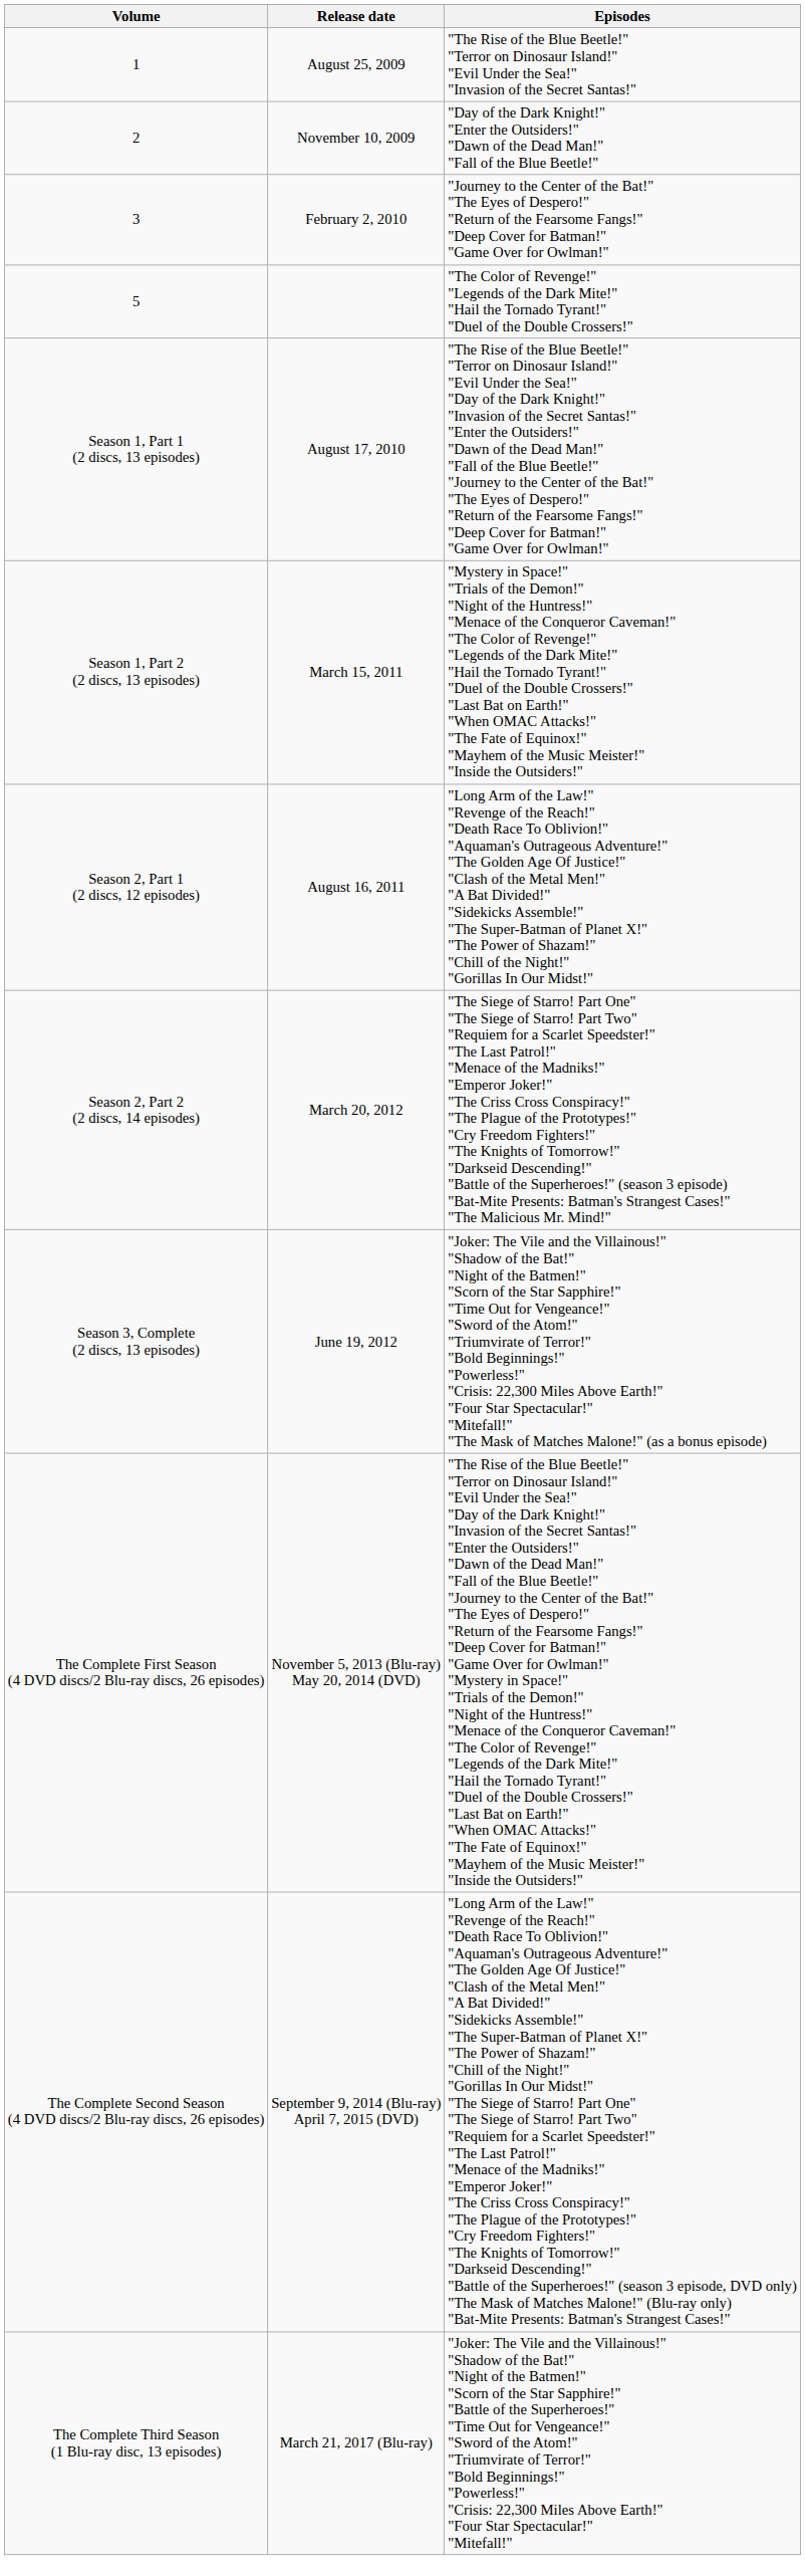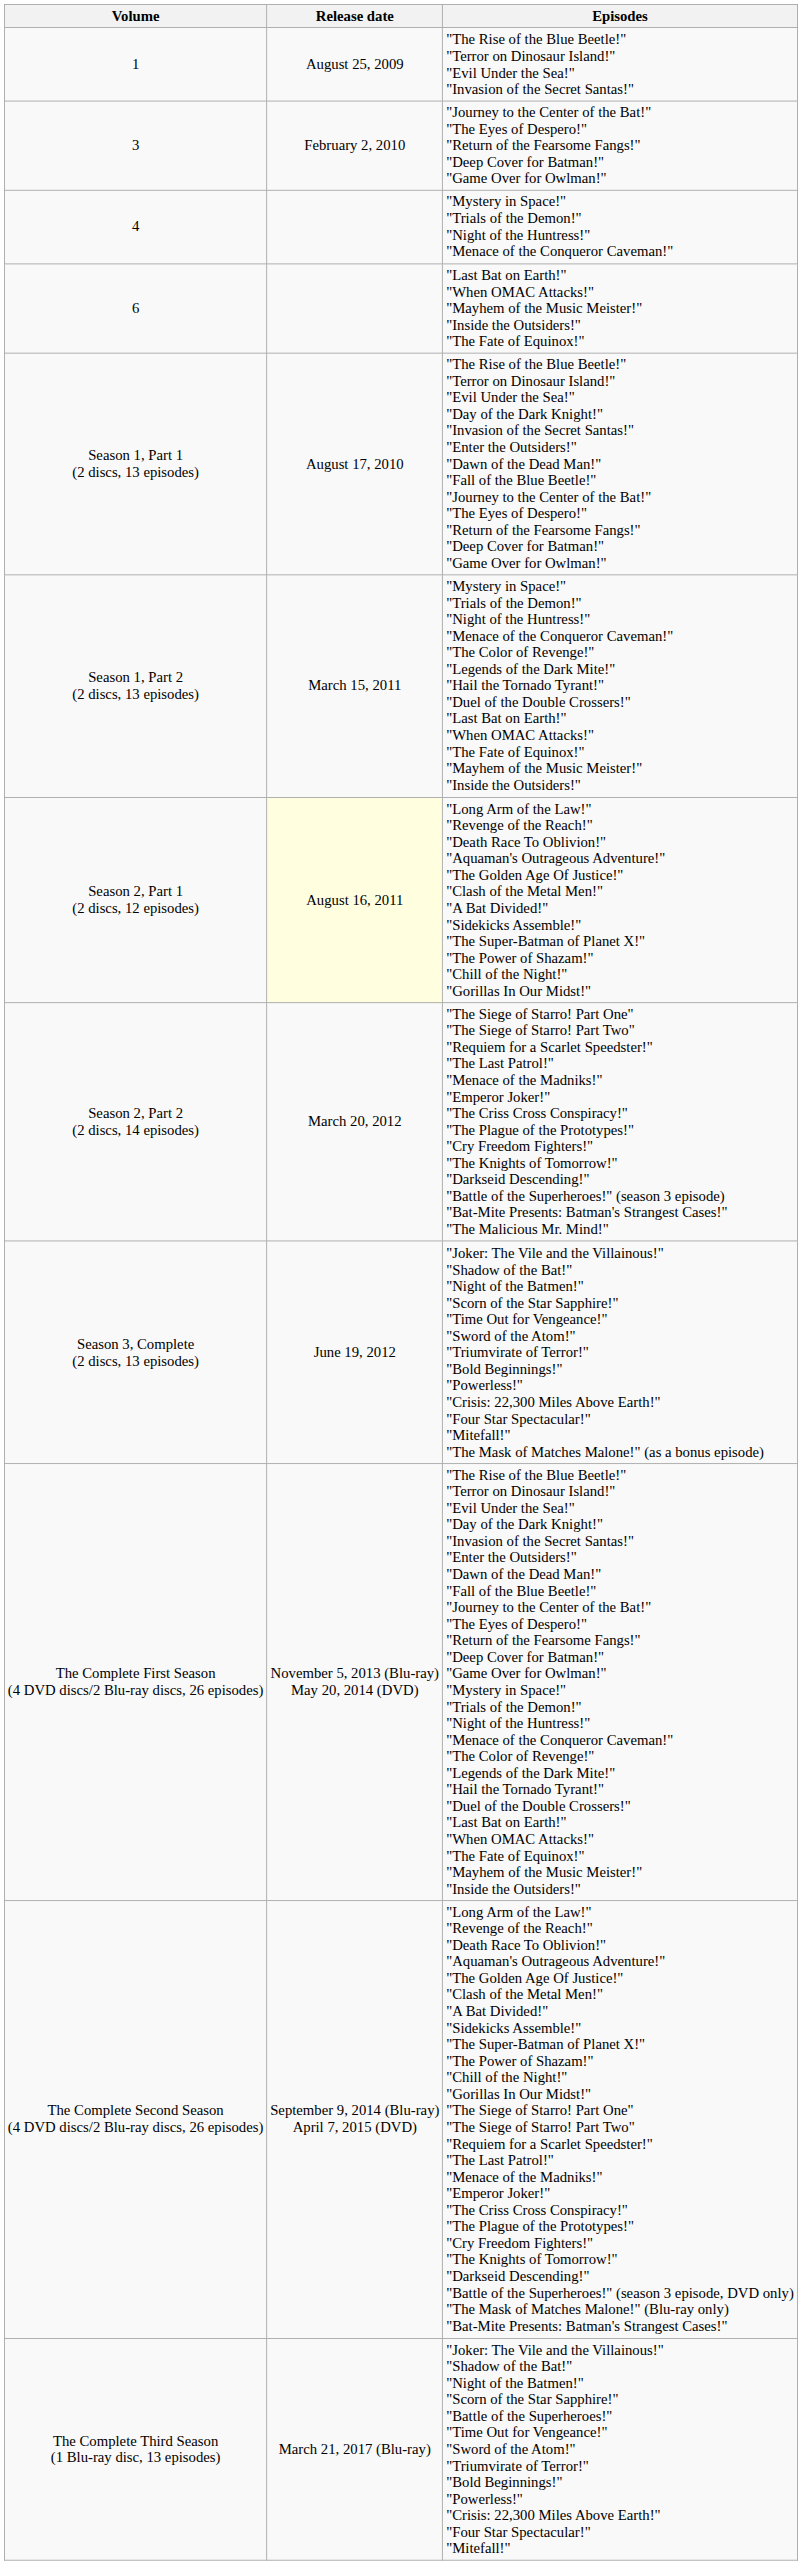- row: 2 | November 10, 2009 | "Day of the Dark Knight!" "Enter the Outsiders!" "Dawn of the Dead Man!" "Fall of the Blue Beetle!"
+ row: 4 | "Mystery in Space!" "Trials of the Demon!" "Night of the Huntress!" "Menace of the Conqueror Caveman!"
- row: 5 | "The Color of Revenge!" "Legends of the Dark Mite!" "Hail the Tornado Tyrant!" "Duel of the Double Crossers!"
+ row: 6 | "Last Bat on Earth!" "When OMAC Attacks!" "Mayhem of the Music Meister!" "Inside the Outsiders!" "The Fate of Equinox!"
Season 2, Part 1 (2 discs, 12 episodes) | Release date: no background -> lightyellow background
